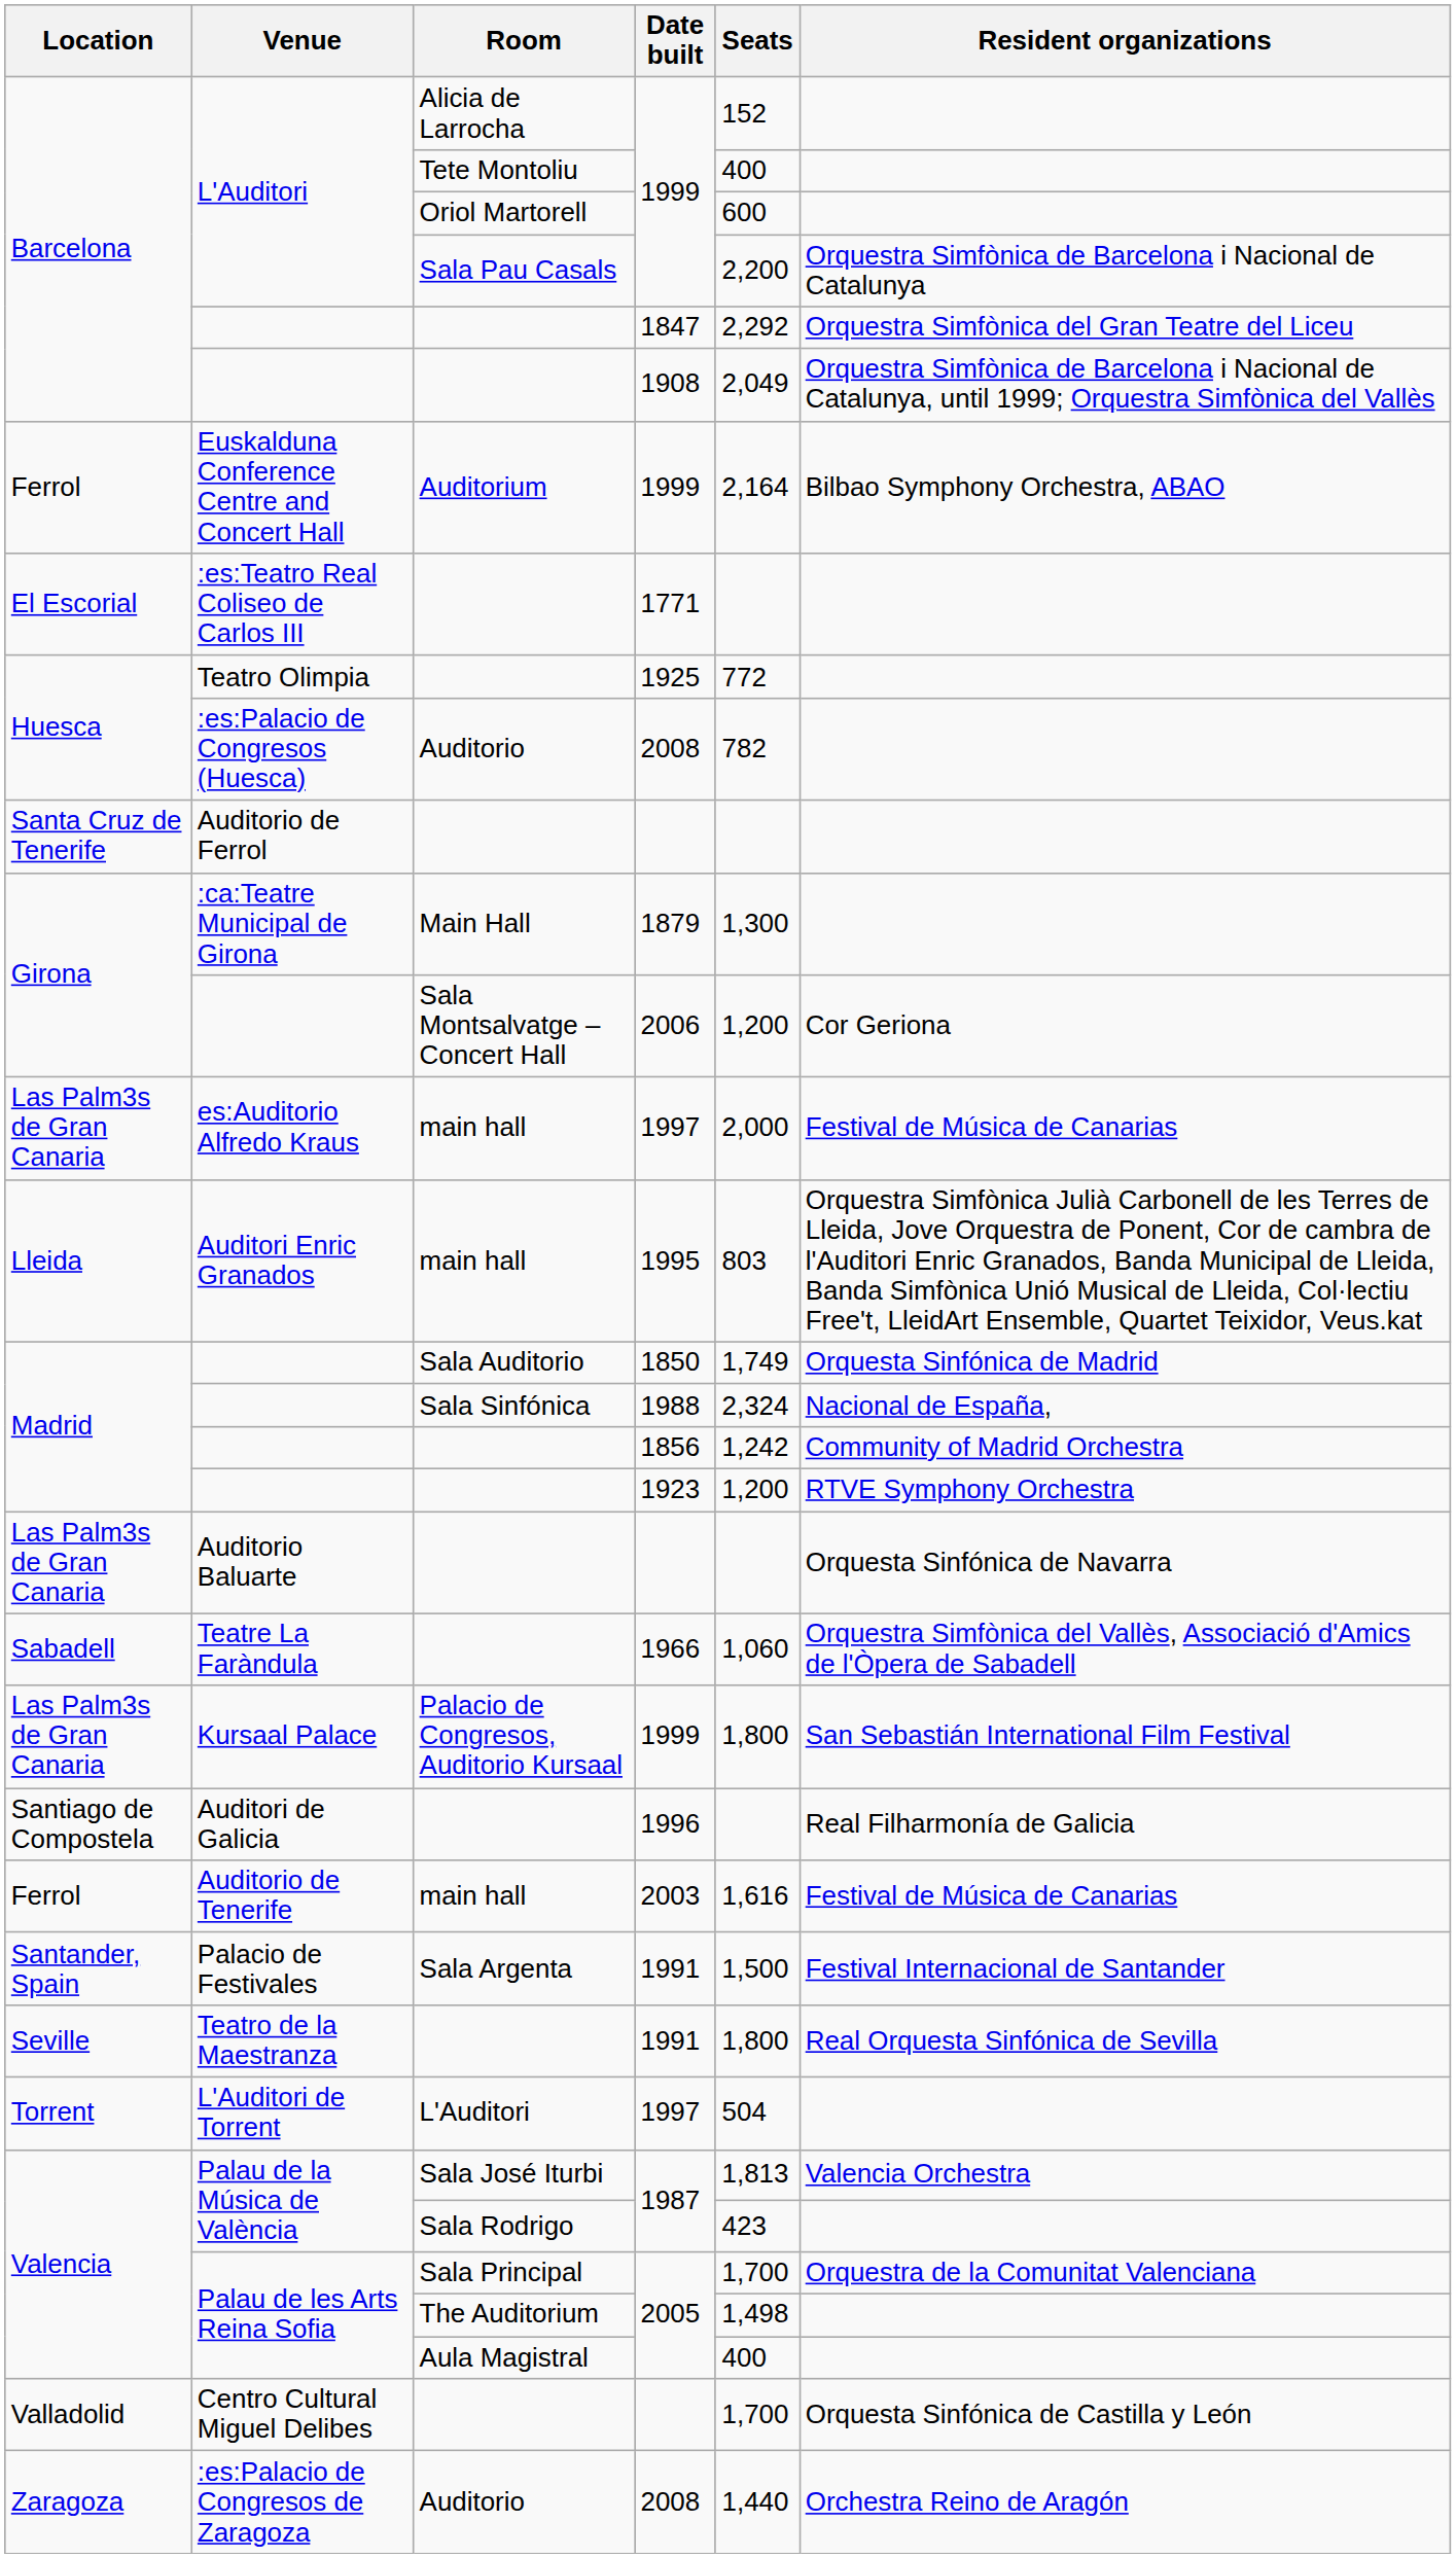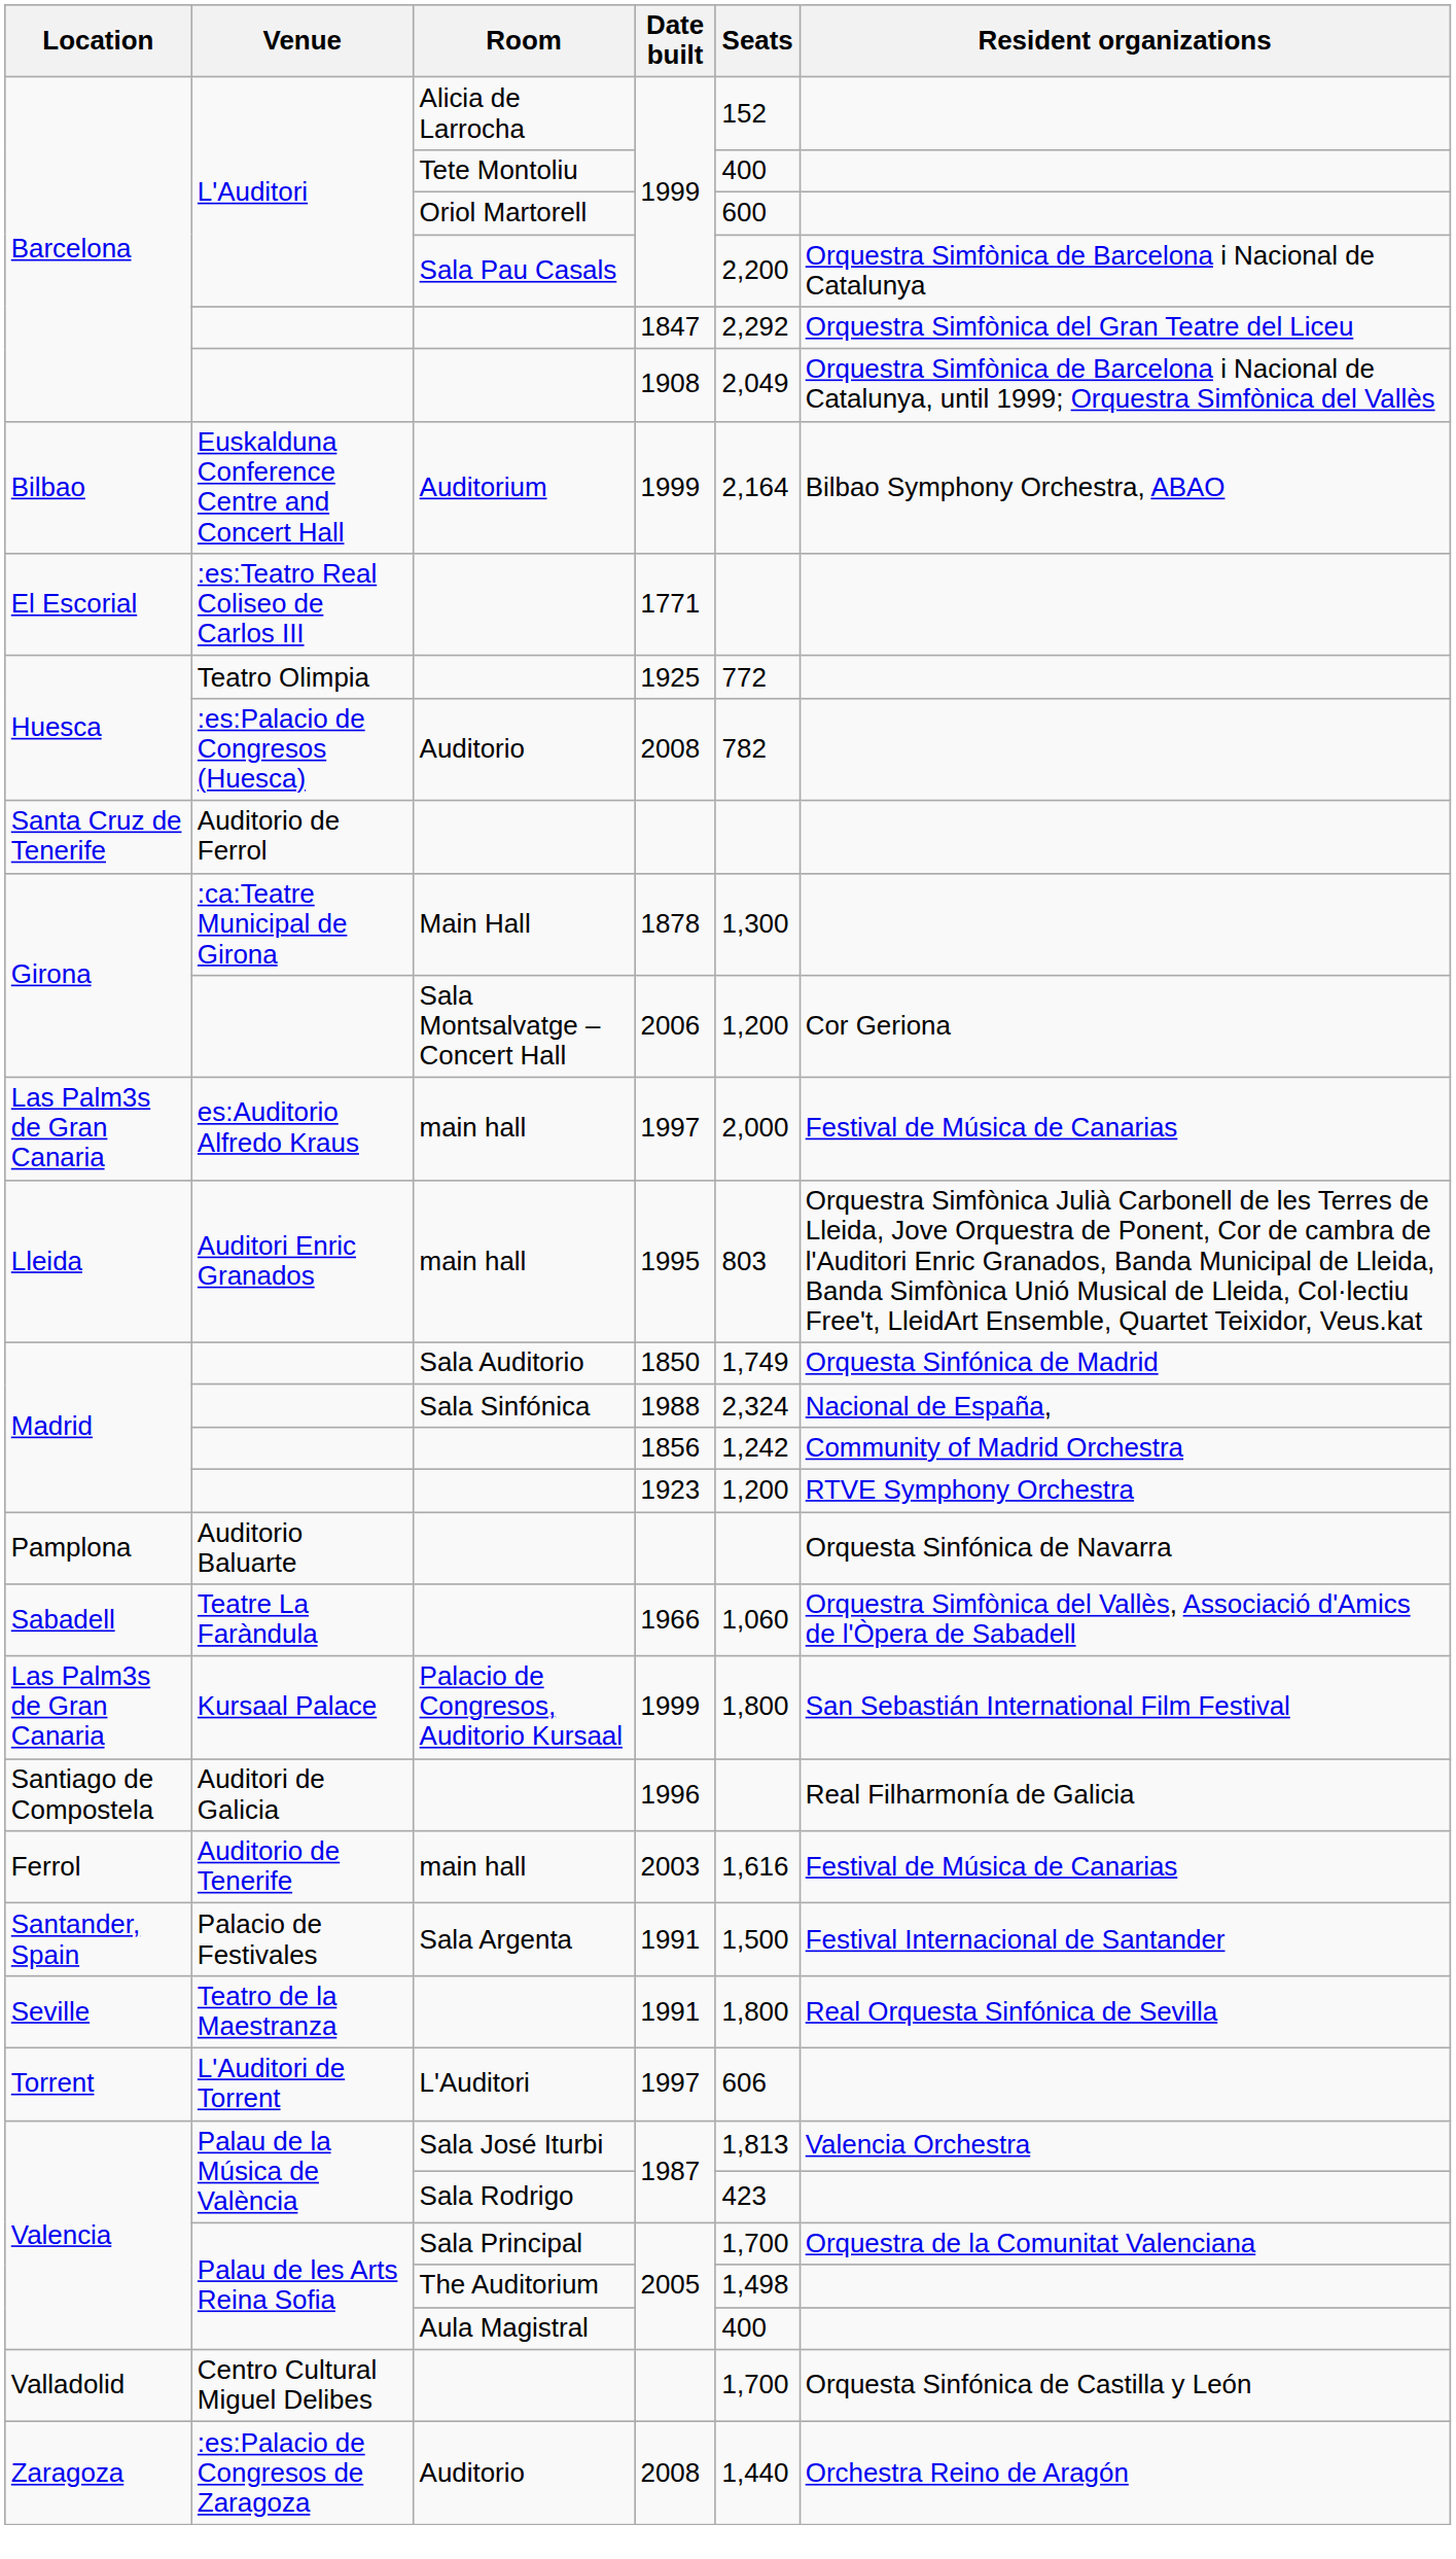Euskalduna Conference Centre and Concert Hall | Location: Ferrol -> Bilbao
:ca:Teatre Municipal de Girona | Date built: 1879 -> 1878
Auditorio Baluarte | Location: Las Palm3s de Gran Canaria -> Pamplona
L'Auditori de Torrent | Seats: 504 -> 606
